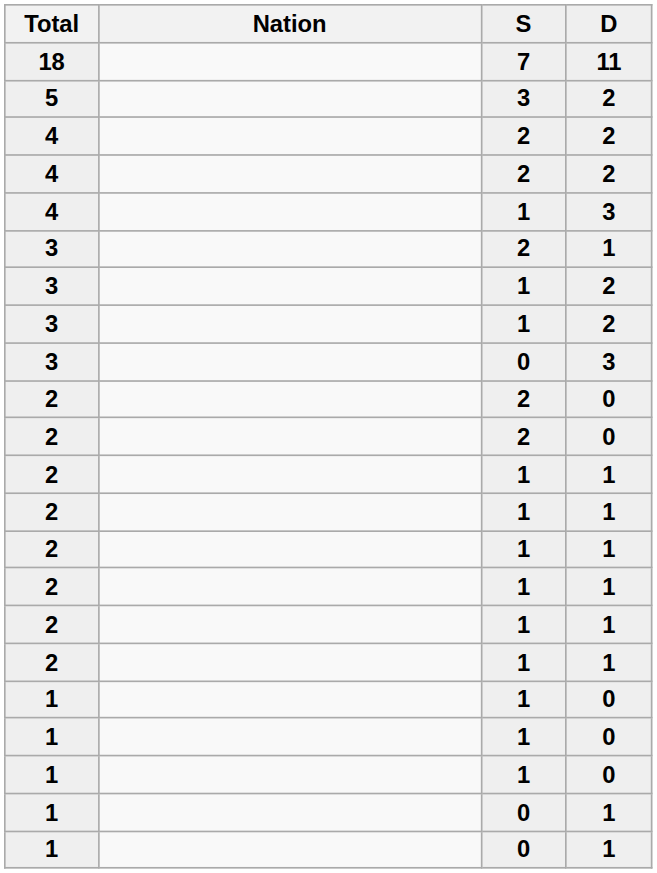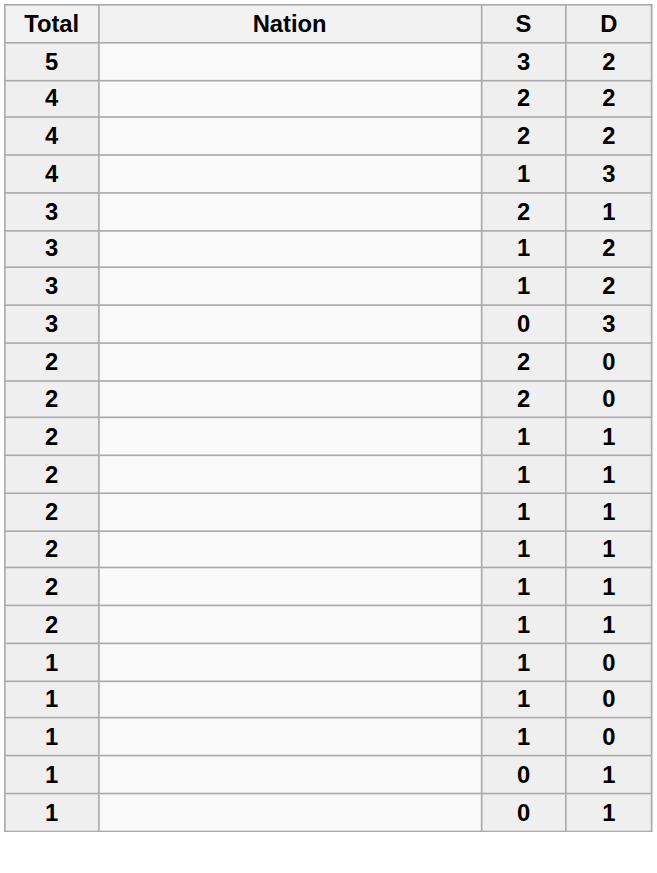- row: 18 | 7 | 11
